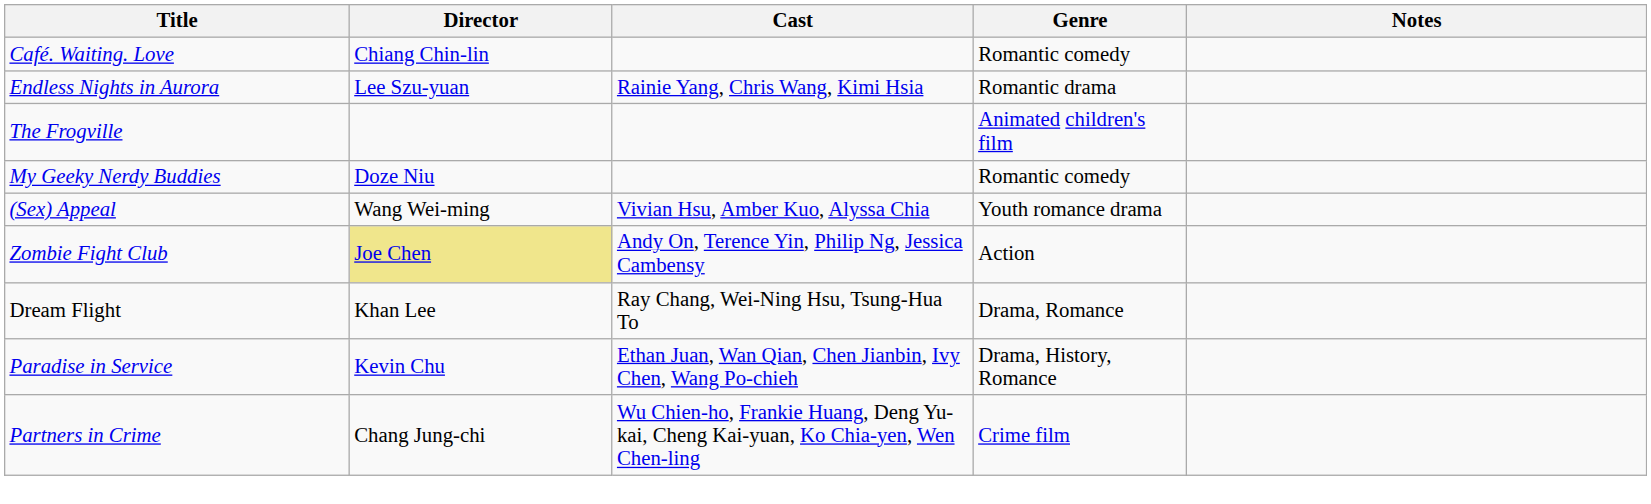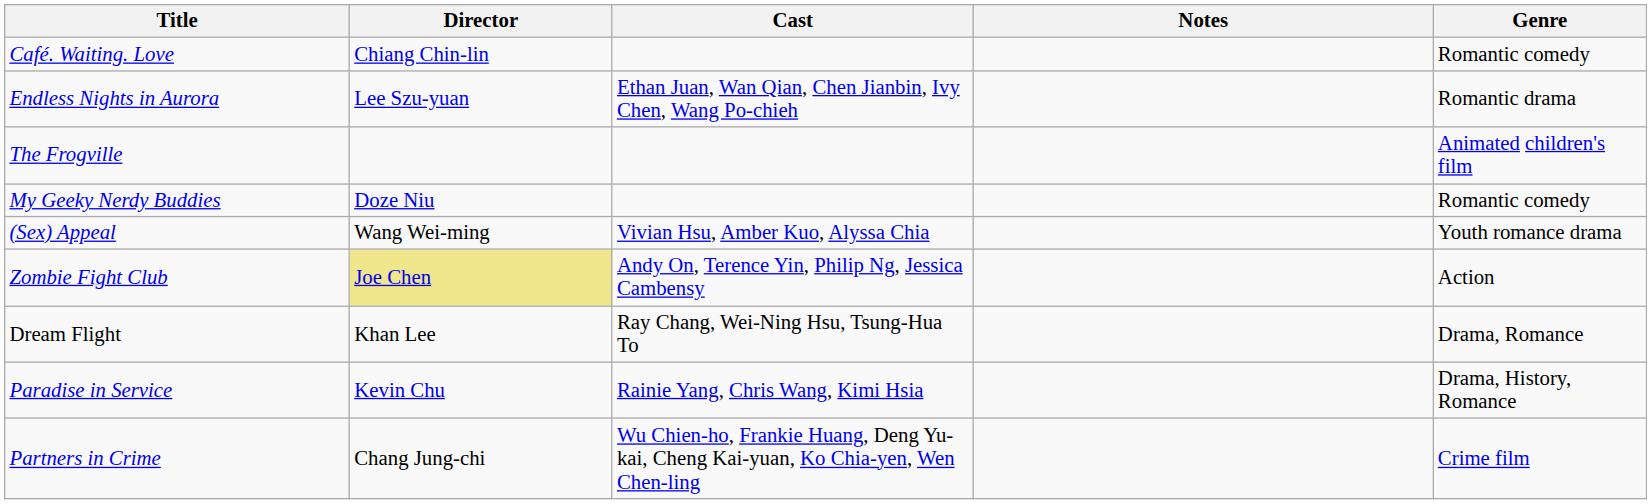columns swapped: Genre <-> Notes
Endless Nights in Aurora | Cast: Rainie Yang, Chris Wang, Kimi Hsia -> Ethan Juan, Wan Qian, Chen Jianbin, Ivy Chen, Wang Po-chieh
Paradise in Service | Cast: Ethan Juan, Wan Qian, Chen Jianbin, Ivy Chen, Wang Po-chieh -> Rainie Yang, Chris Wang, Kimi Hsia
